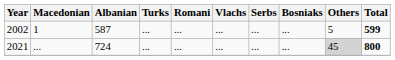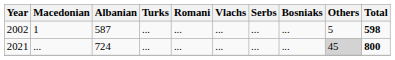2002 | Total: 599 -> 598
